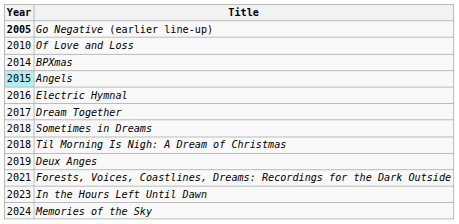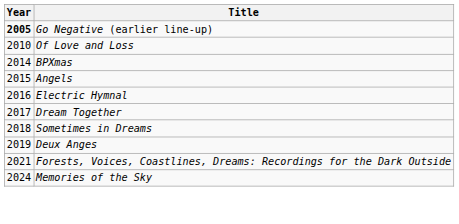Angels | Year: paleturquoise background -> no background
- row: 2018 | Til Morning Is Nigh: A Dream of Christmas
- row: 2023 | In the Hours Left Until Dawn
